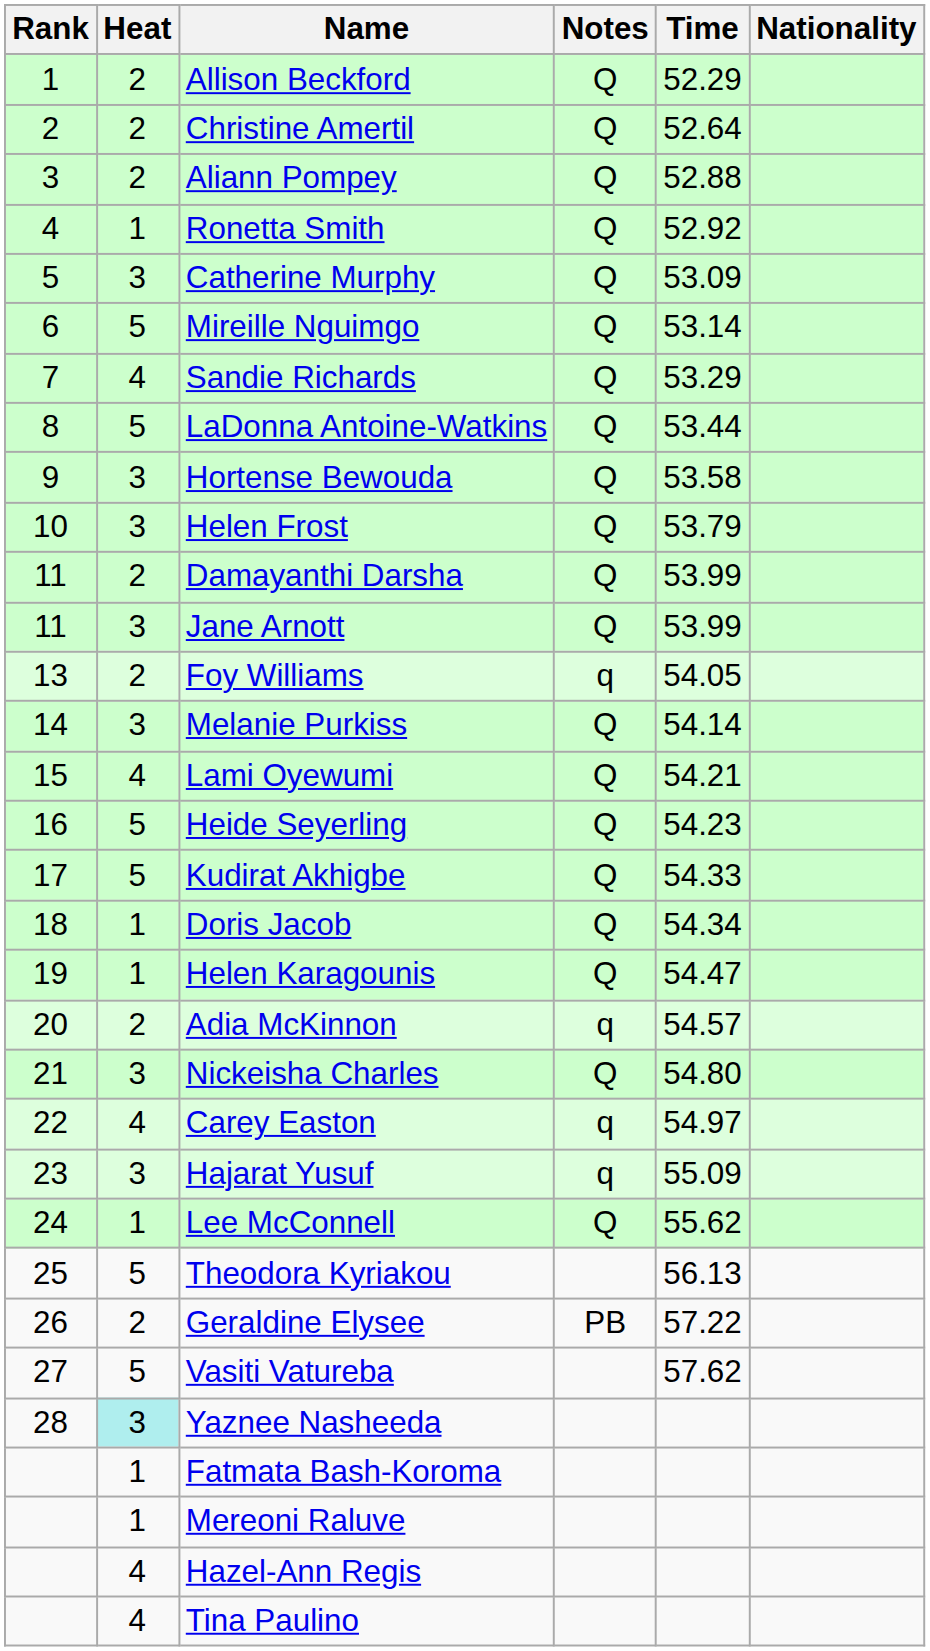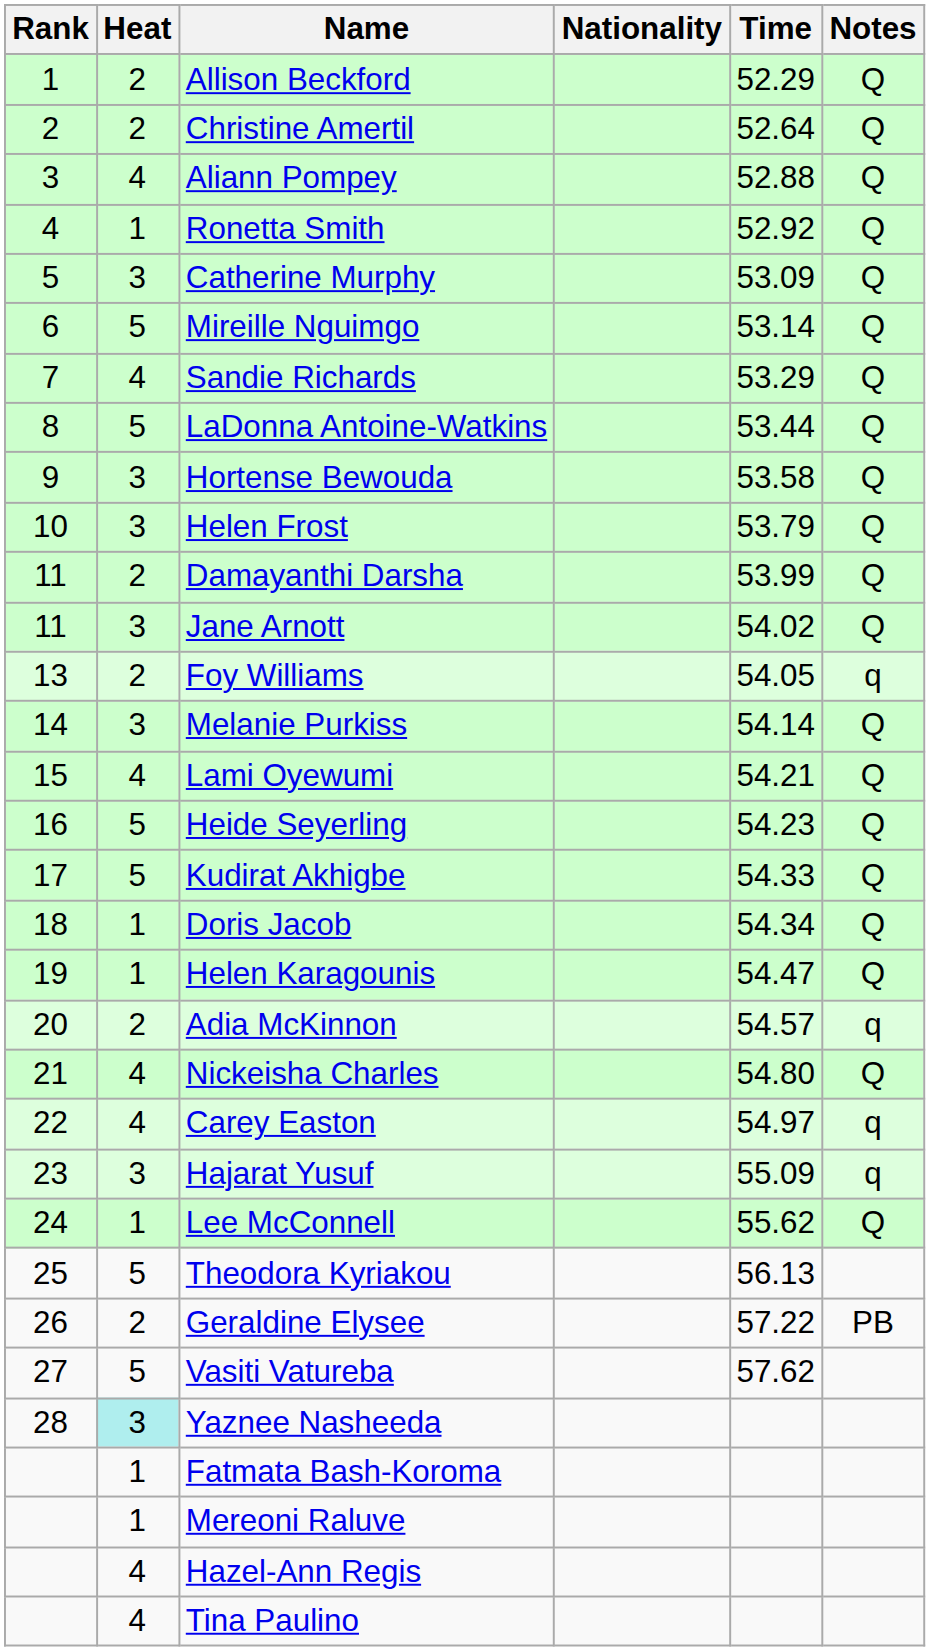columns swapped: Nationality <-> Notes
Aliann Pompey | Heat: 2 -> 4
Jane Arnott | Time: 53.99 -> 54.02
Nickeisha Charles | Heat: 3 -> 4
